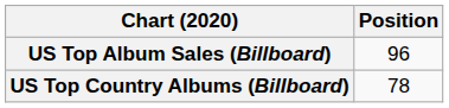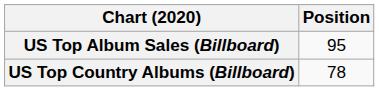US Top Album Sales (Billboard) | Position: 96 -> 95
